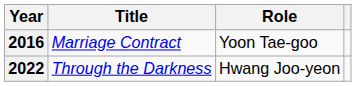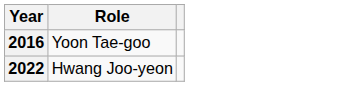- column: Title | Marriage Contract | Through the Darkness
